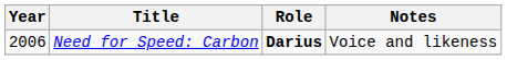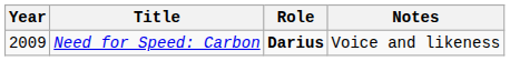Need for Speed: Carbon | Year: 2006 -> 2009
